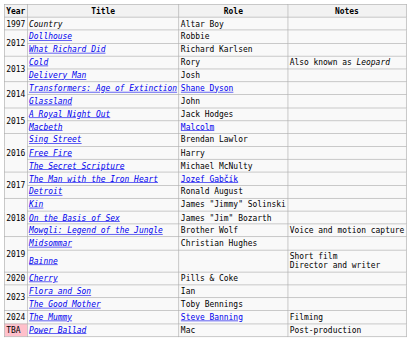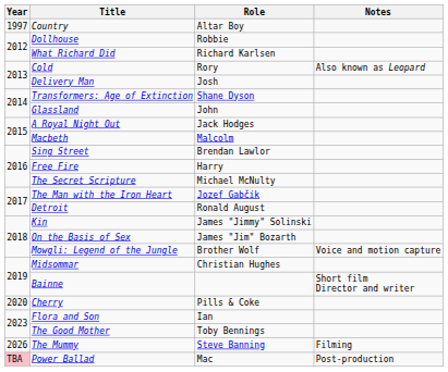The Mummy | Year: 2024 -> 2026
